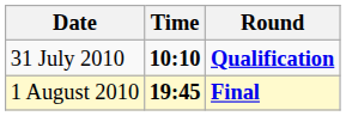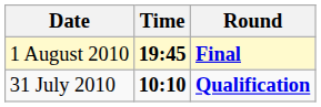rows swapped: 31 July 2010 <-> 1 August 2010
